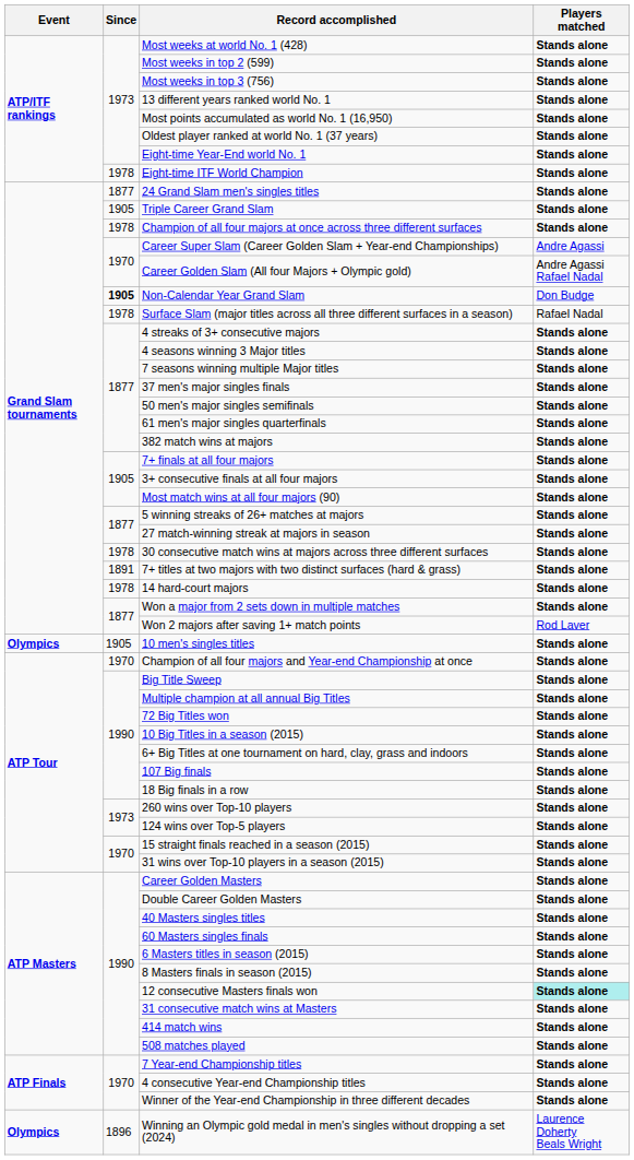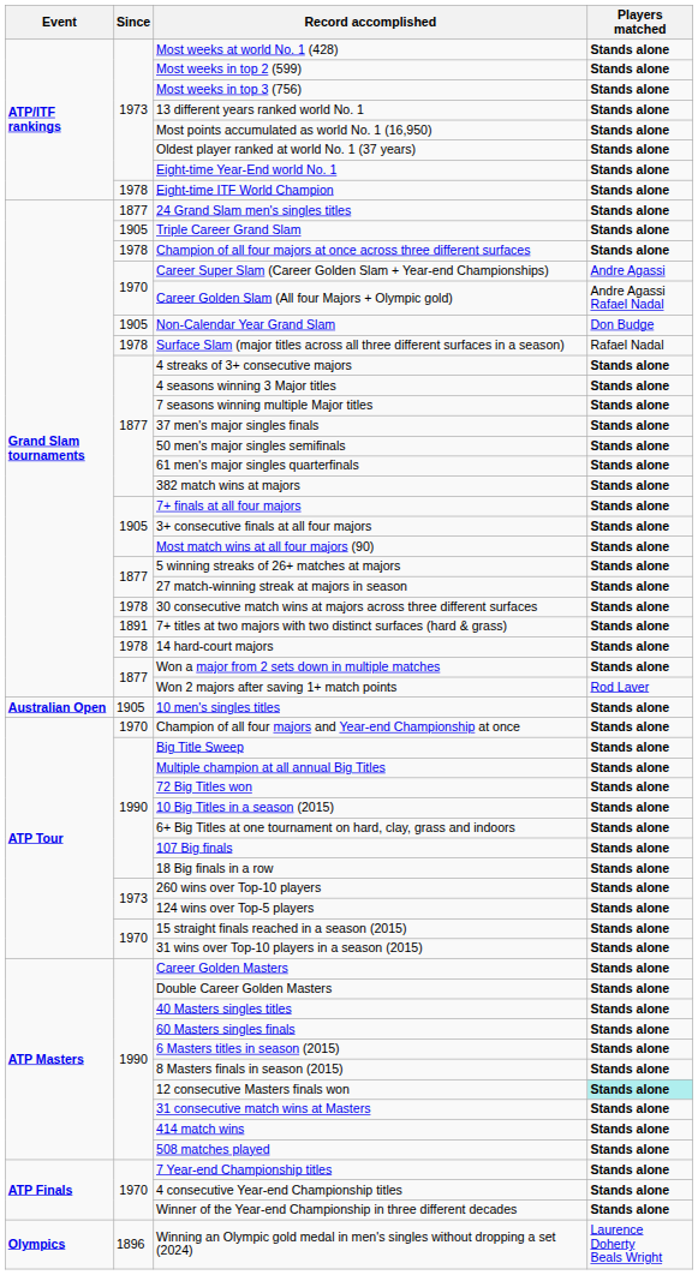Non-Calendar Year Grand Slam | Since: bold -> normal
10 men's singles titles | Event: Olympics -> Australian Open
